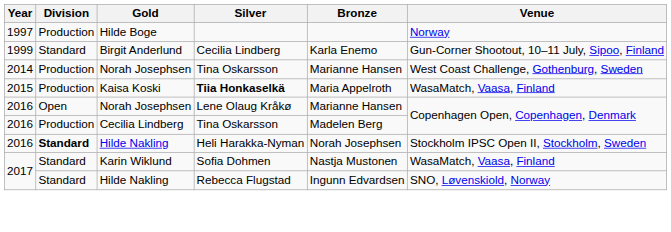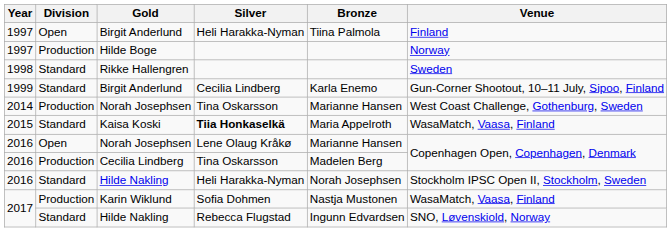+ row: 1997 | Open | Birgit Anderlund | Heli Harakka-Nyman | Tiina Palmola | Finland
+ row: 1998 | Standard | Rikke Hallengren | Sweden
Kaisa Koski | Division: Production -> Standard
2016 / Hilde Nakling | Division: bold -> normal
Karin Wiklund | Division: Standard -> Production
